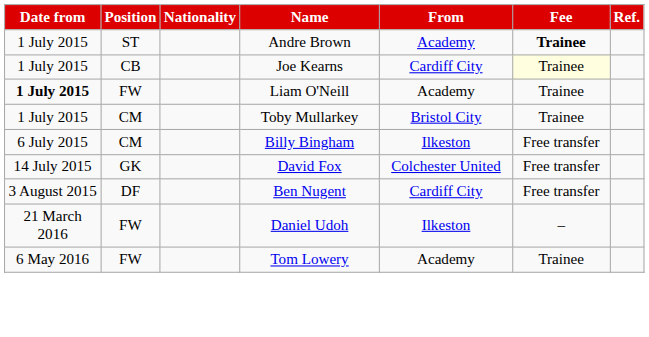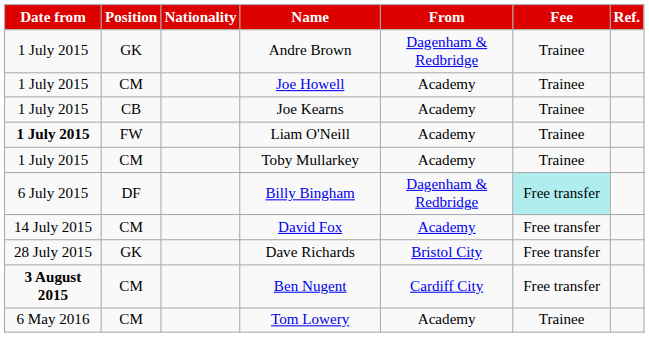Andre Brown | Position: ST -> GK
Andre Brown | From: Academy -> Dagenham & Redbridge
Andre Brown | Fee: bold -> normal
+ row: 1 July 2015 | CM | Joe Howell | Academy | Trainee
Joe Kearns | From: Cardiff City -> Academy
Joe Kearns | Fee: lightyellow background -> no background
Toby Mullarkey | From: Bristol City -> Academy
Billy Bingham | Position: CM -> DF
Billy Bingham | From: Ilkeston -> Dagenham & Redbridge
Billy Bingham | Fee: no background -> paleturquoise background
David Fox | Position: GK -> CM
David Fox | From: Colchester United -> Academy
+ row: 28 July 2015 | GK | Dave Richards | Bristol City | Free transfer
Ben Nugent | Date from: normal -> bold
Ben Nugent | Position: DF -> CM
- row: 21 March 2016 | FW | Daniel Udoh | Ilkeston | –
Tom Lowery | Position: FW -> CM
